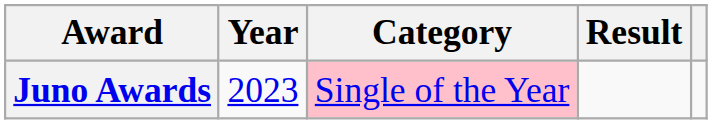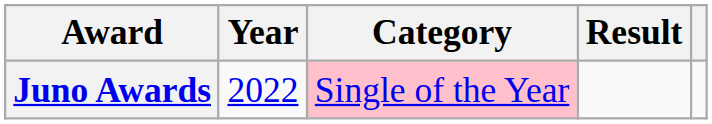Juno Awards | Year: 2023 -> 2022
